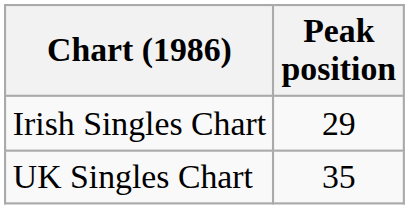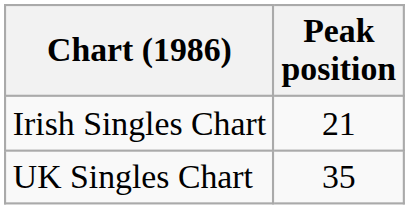Irish Singles Chart | Peak position: 29 -> 21
